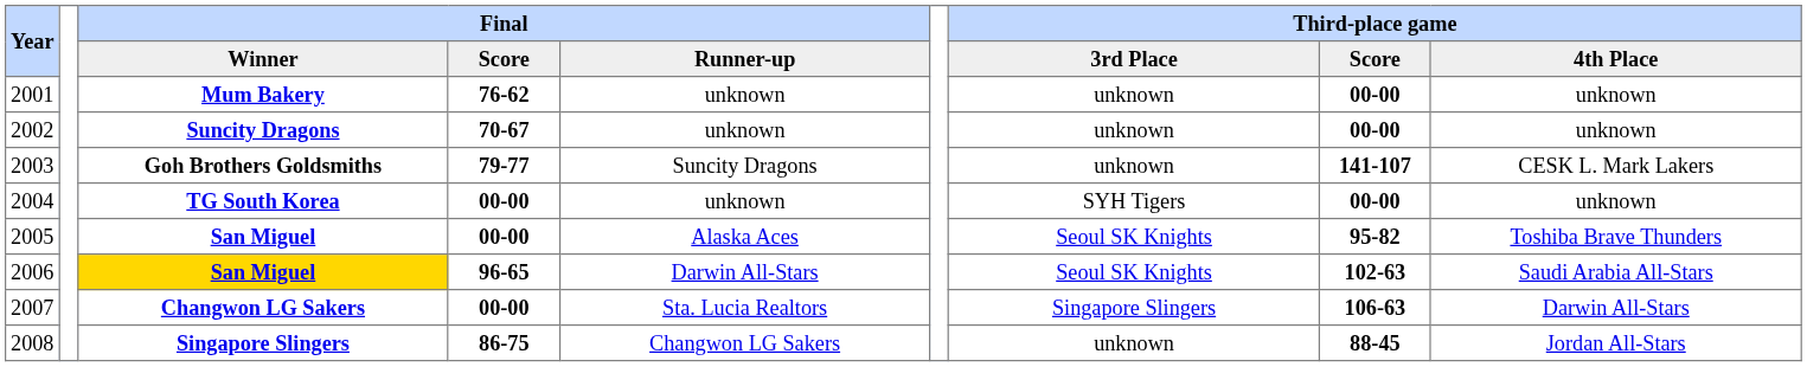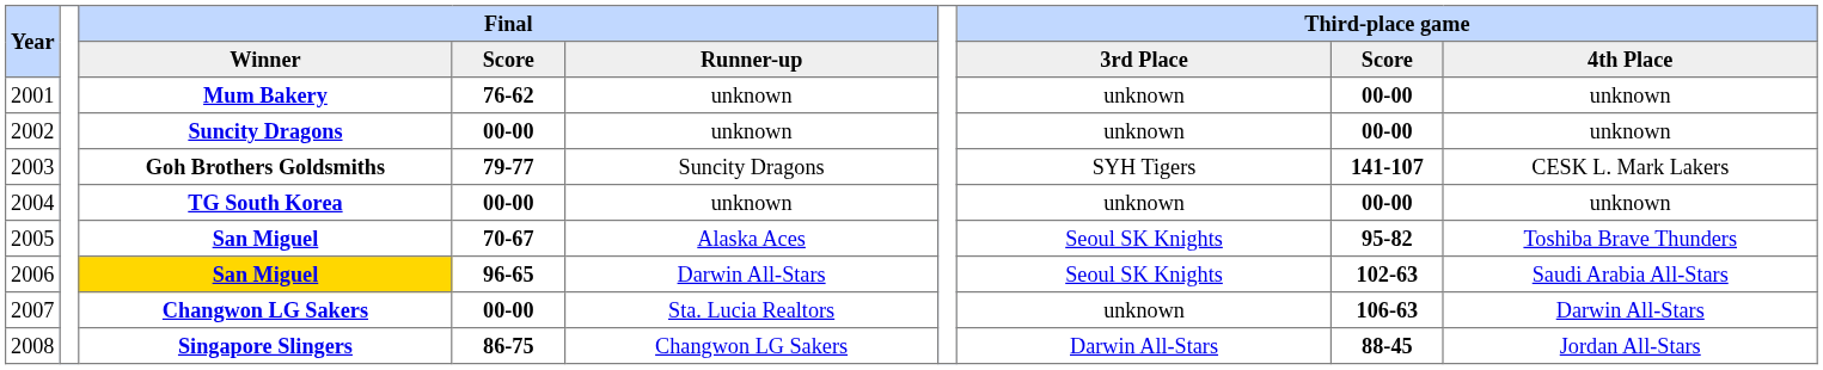2002 | Final / Score: 70-67 -> 00-00
2003 | Third-place game / 3rd Place: unknown -> SYH Tigers
2004 | Third-place game / 3rd Place: SYH Tigers -> unknown
2005 | Final / Score: 00-00 -> 70-67
2007 | Third-place game / 3rd Place: Singapore Slingers -> unknown
2008 | Third-place game / 3rd Place: unknown -> Darwin All-Stars
